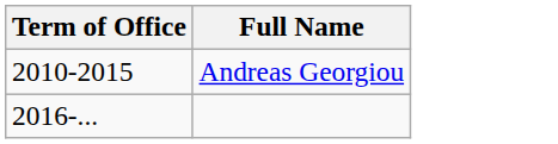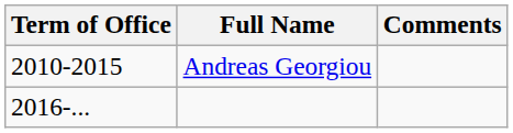+ column: Comments
